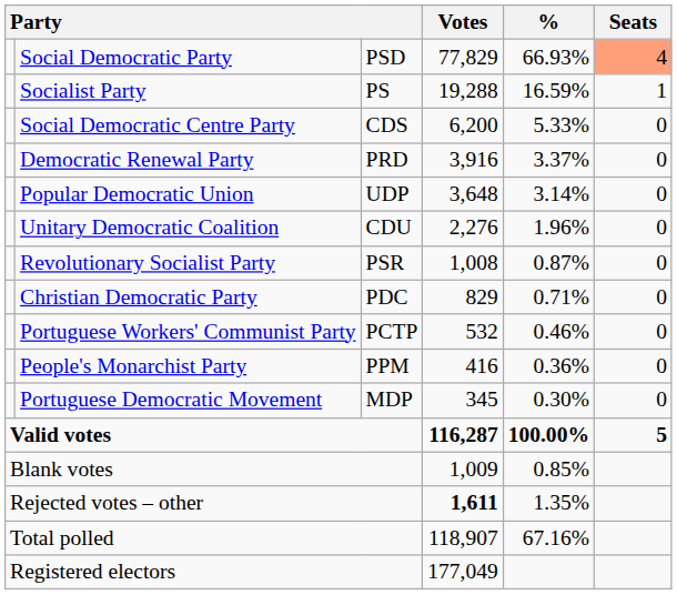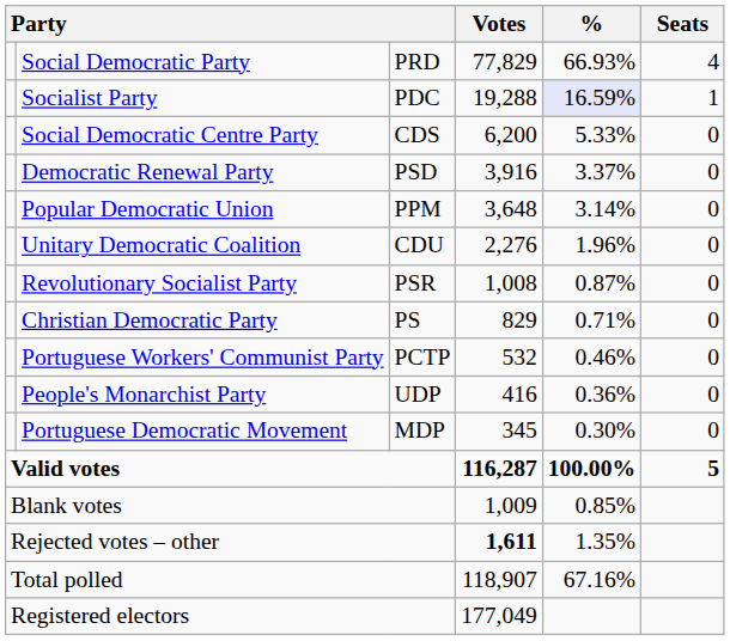Social Democratic Party | column 3: PSD -> PRD
Social Democratic Party | Seats: lightsalmon background -> no background
Socialist Party | column 3: PS -> PDC
Socialist Party | %: no background -> lavender background
Democratic Renewal Party | column 3: PRD -> PSD
Popular Democratic Union | column 3: UDP -> PPM
Christian Democratic Party | column 3: PDC -> PS
People's Monarchist Party | column 3: PPM -> UDP
